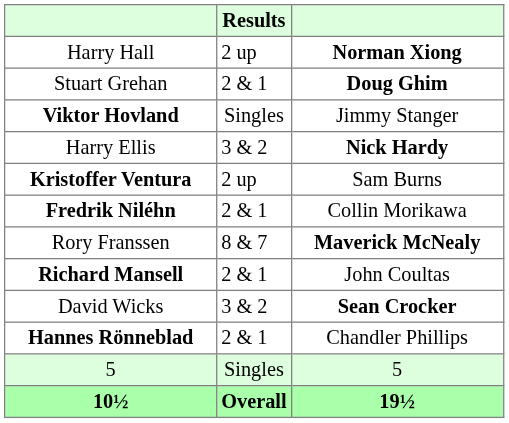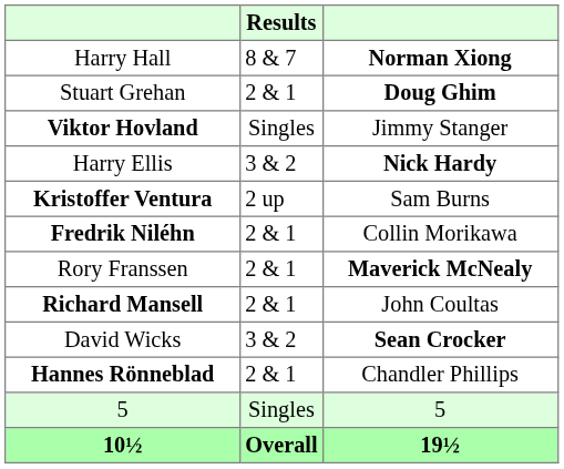Harry Hall | Results: 2 up -> 8 & 7
Rory Franssen | Results: 8 & 7 -> 2 & 1
